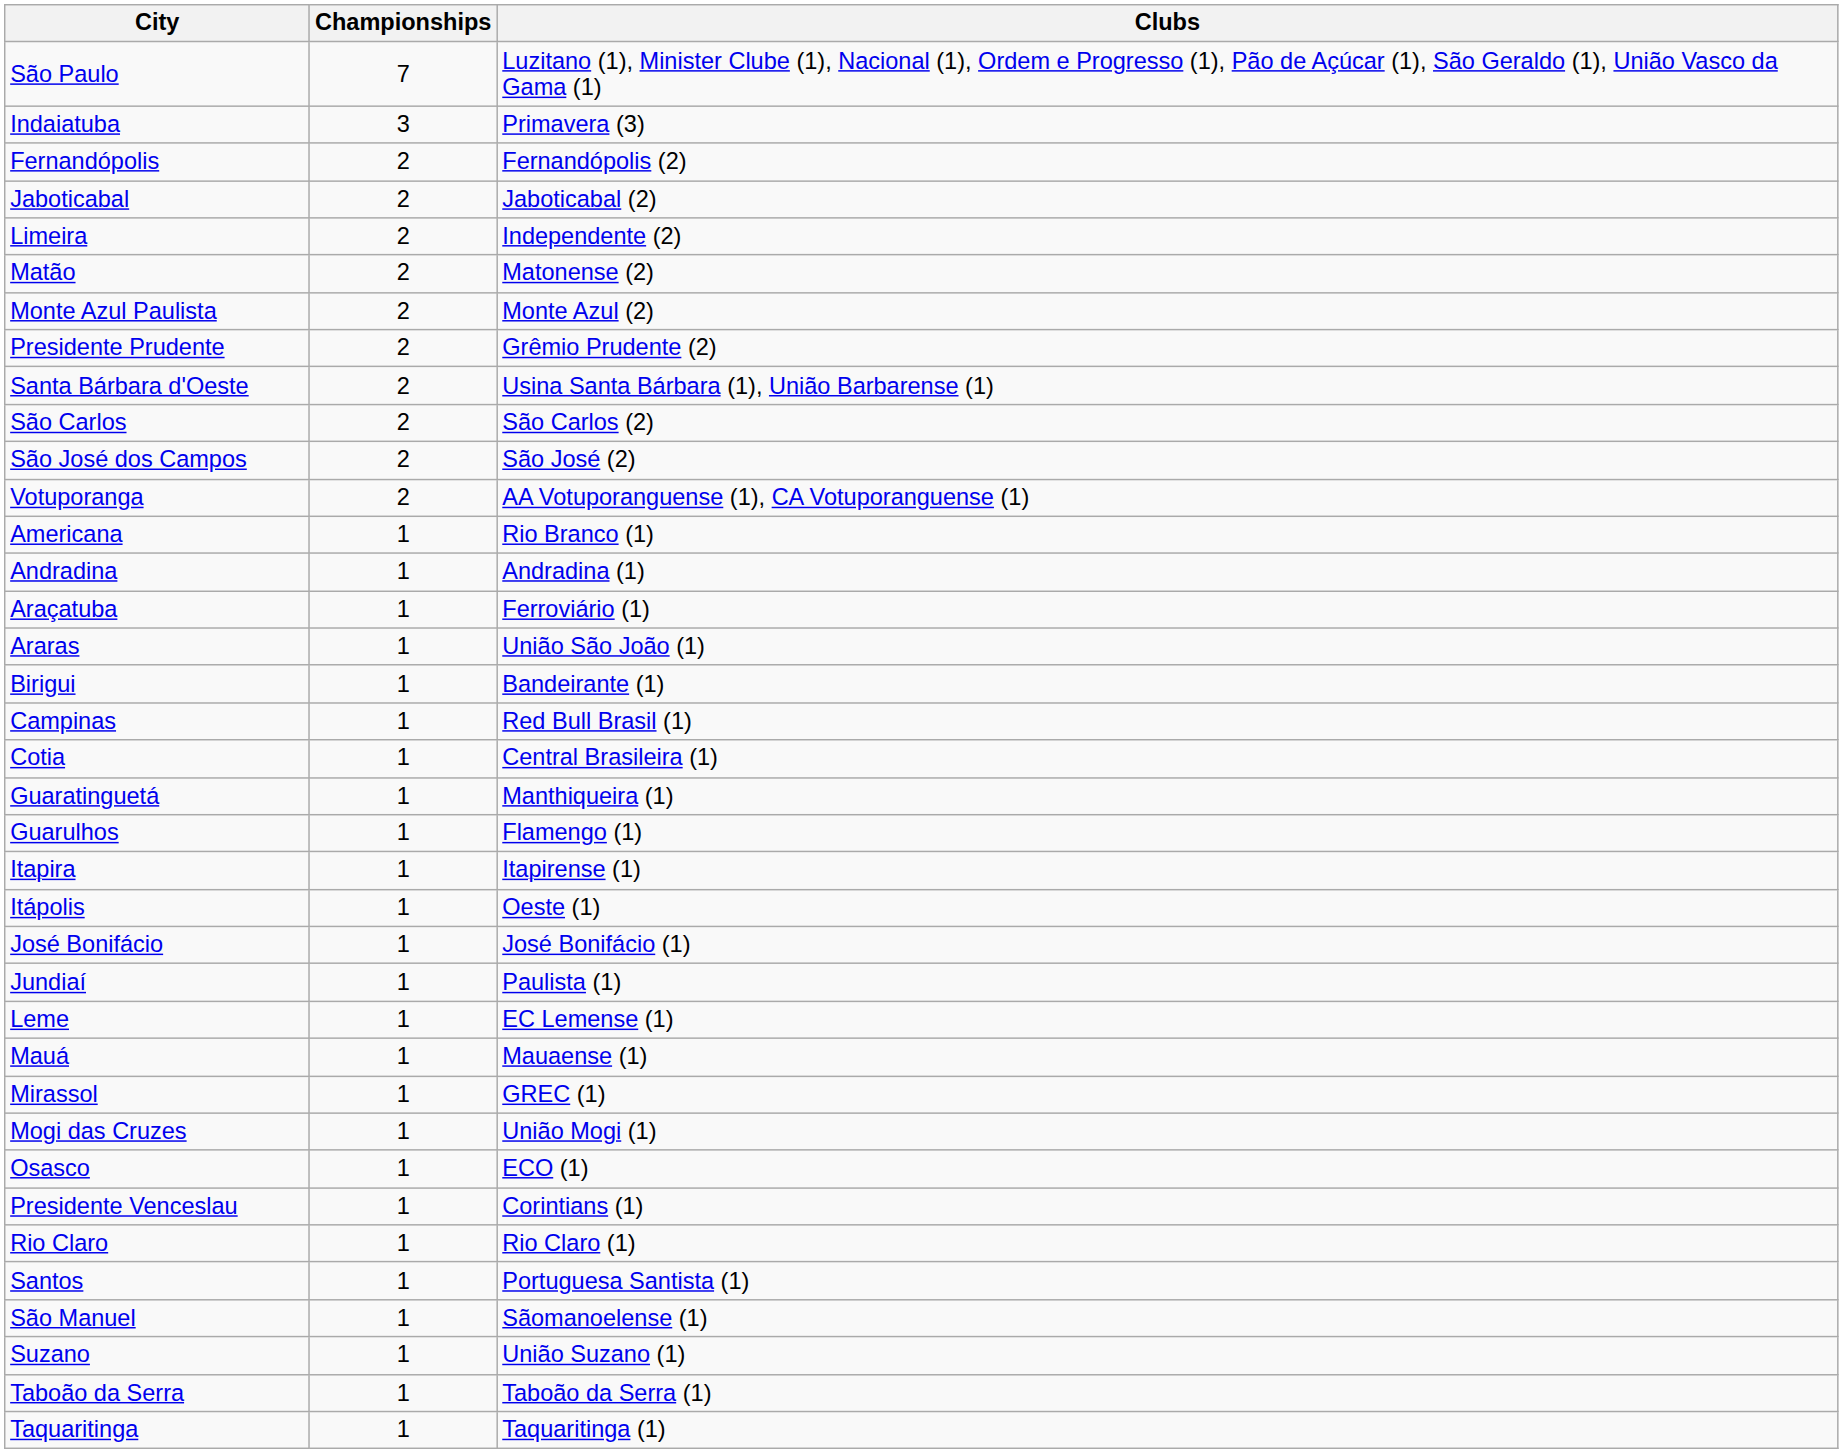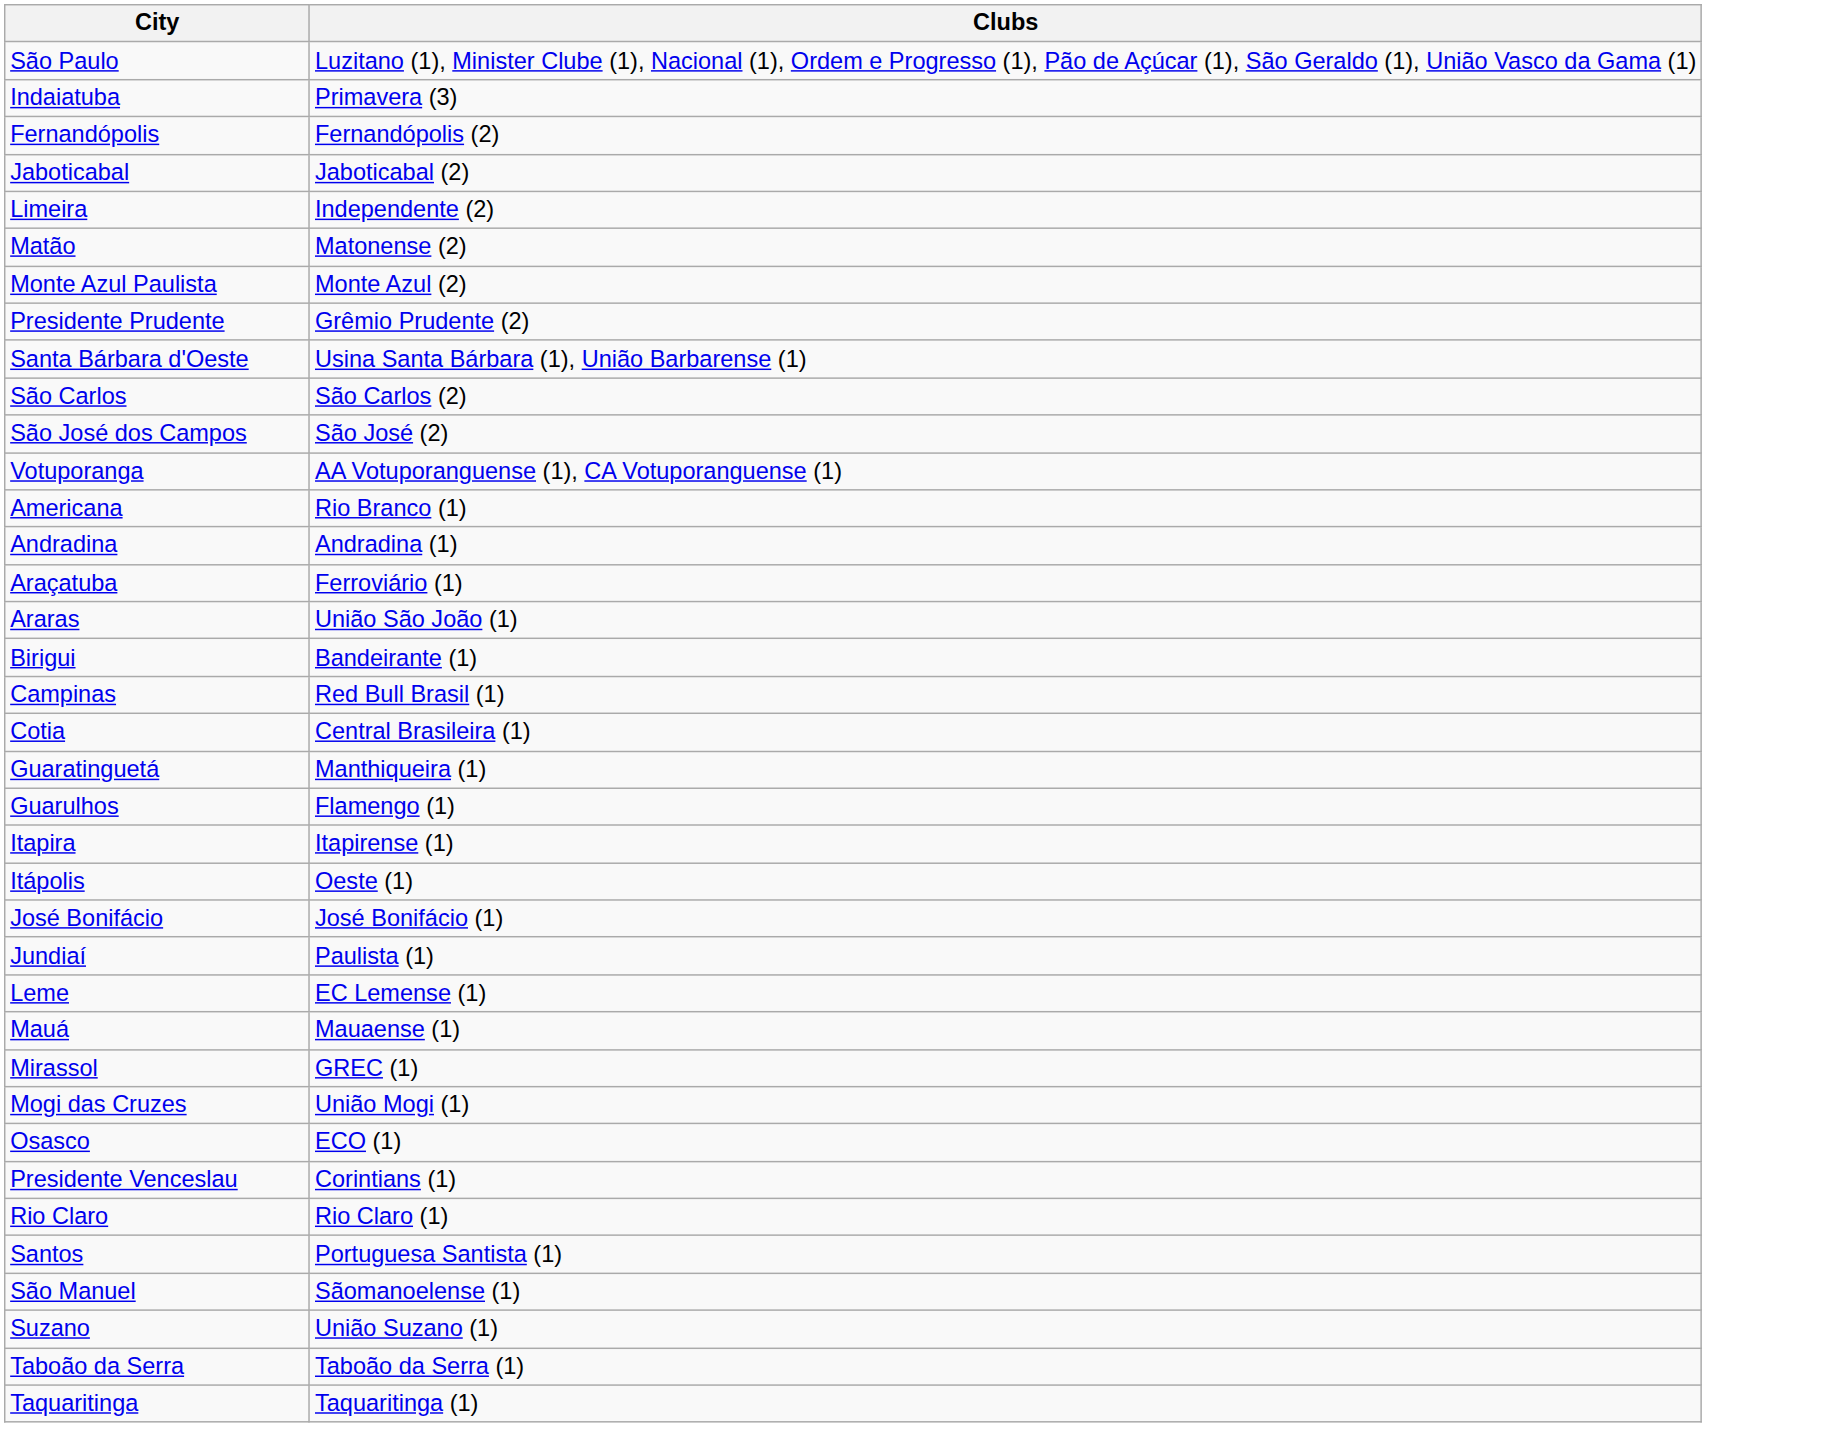- column: Championships | 7 | 3 | 2 | 2 | 2 | 2 | 2 | 2 | 2 | 2 | 2 | 2 | 1 | 1 | 1 | 1 | 1 | 1 | 1 | 1 | 1 | 1 | 1 | 1 | 1 | 1 | 1 | 1 | 1 | 1 | 1 | 1 | 1 | 1 | 1 | 1 | 1
